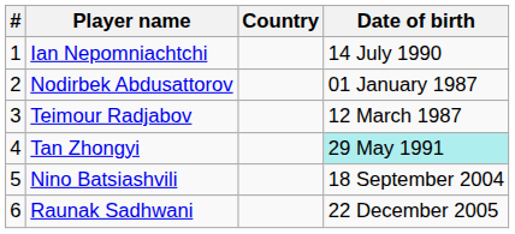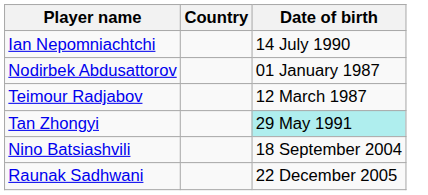- column: # | 1 | 2 | 3 | 4 | 5 | 6
